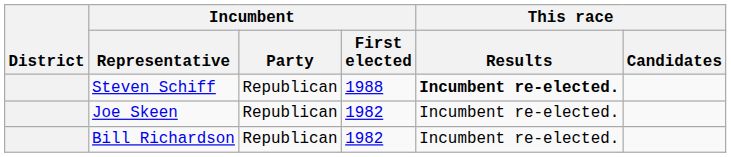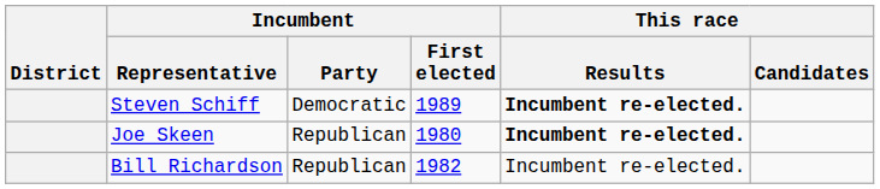Steven Schiff | Incumbent / Party: Republican -> Democratic
Steven Schiff | Incumbent / First elected: 1988 -> 1989
Joe Skeen | Incumbent / First elected: 1982 -> 1980
Joe Skeen | This race / Results: normal -> bold
